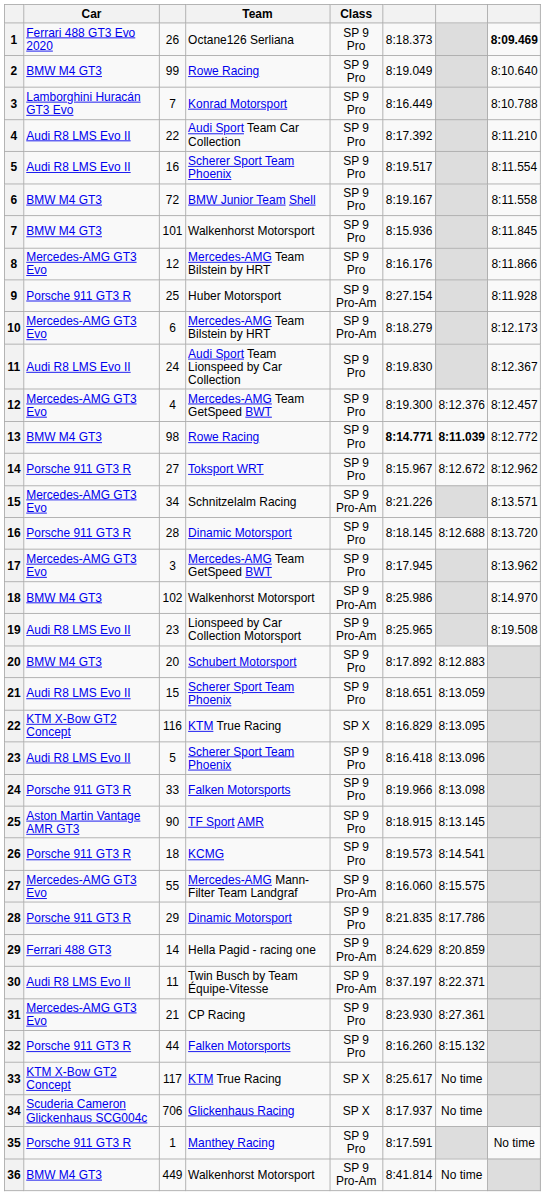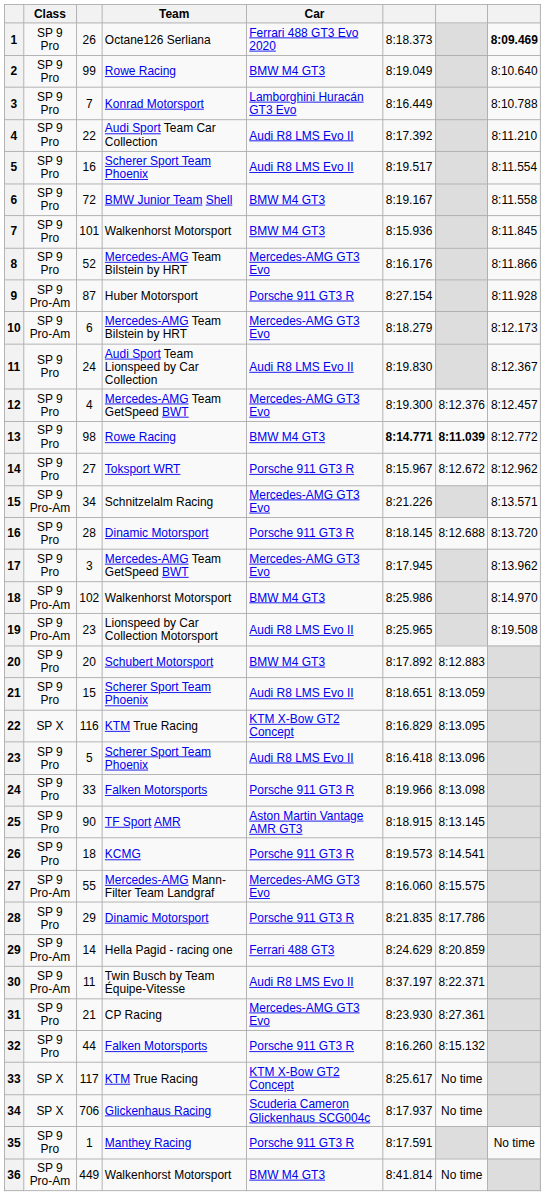columns swapped: Class <-> Car
8 | column 3: 12 -> 52
9 | column 3: 25 -> 87
